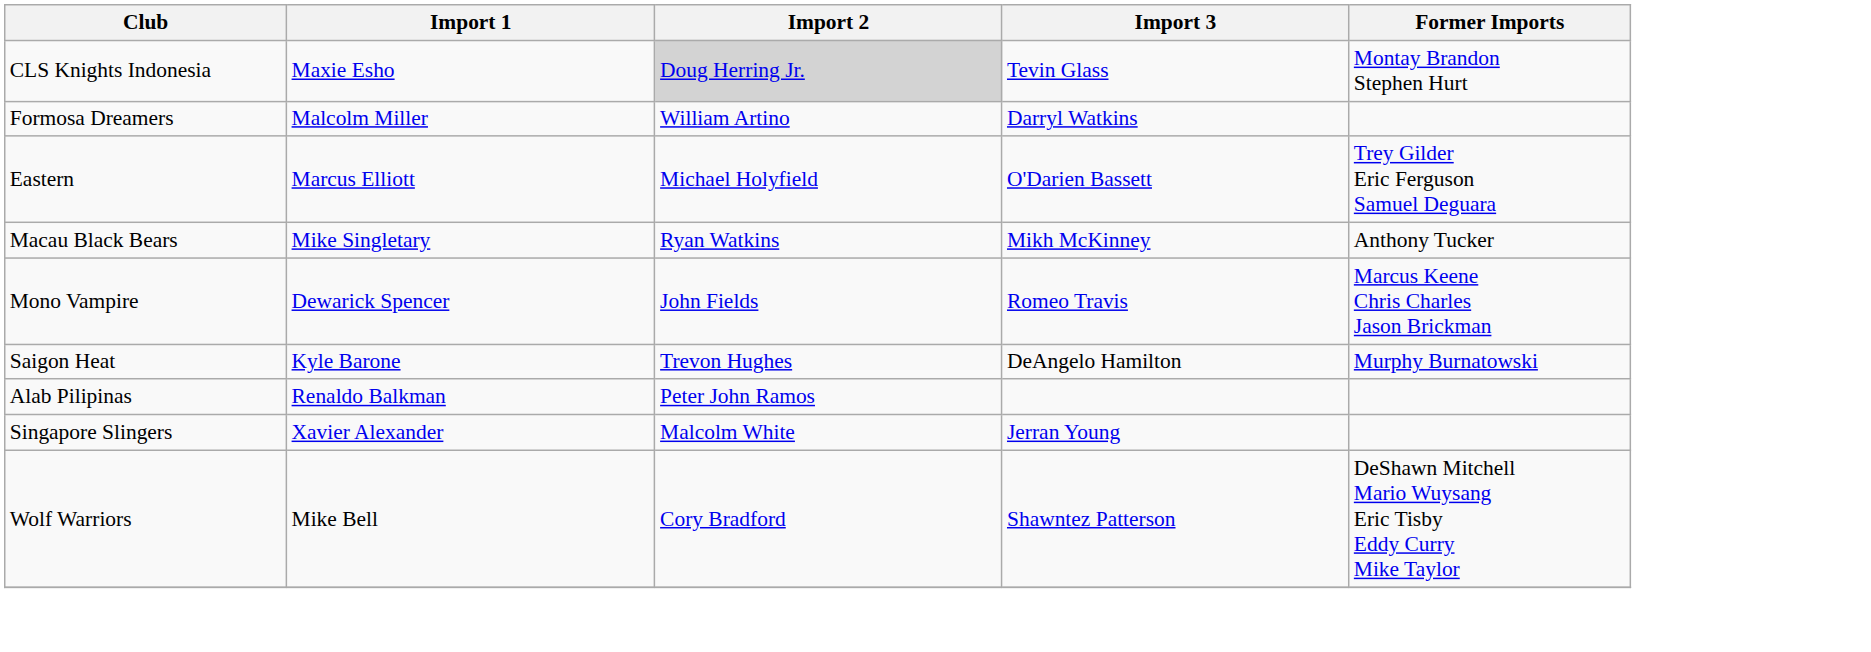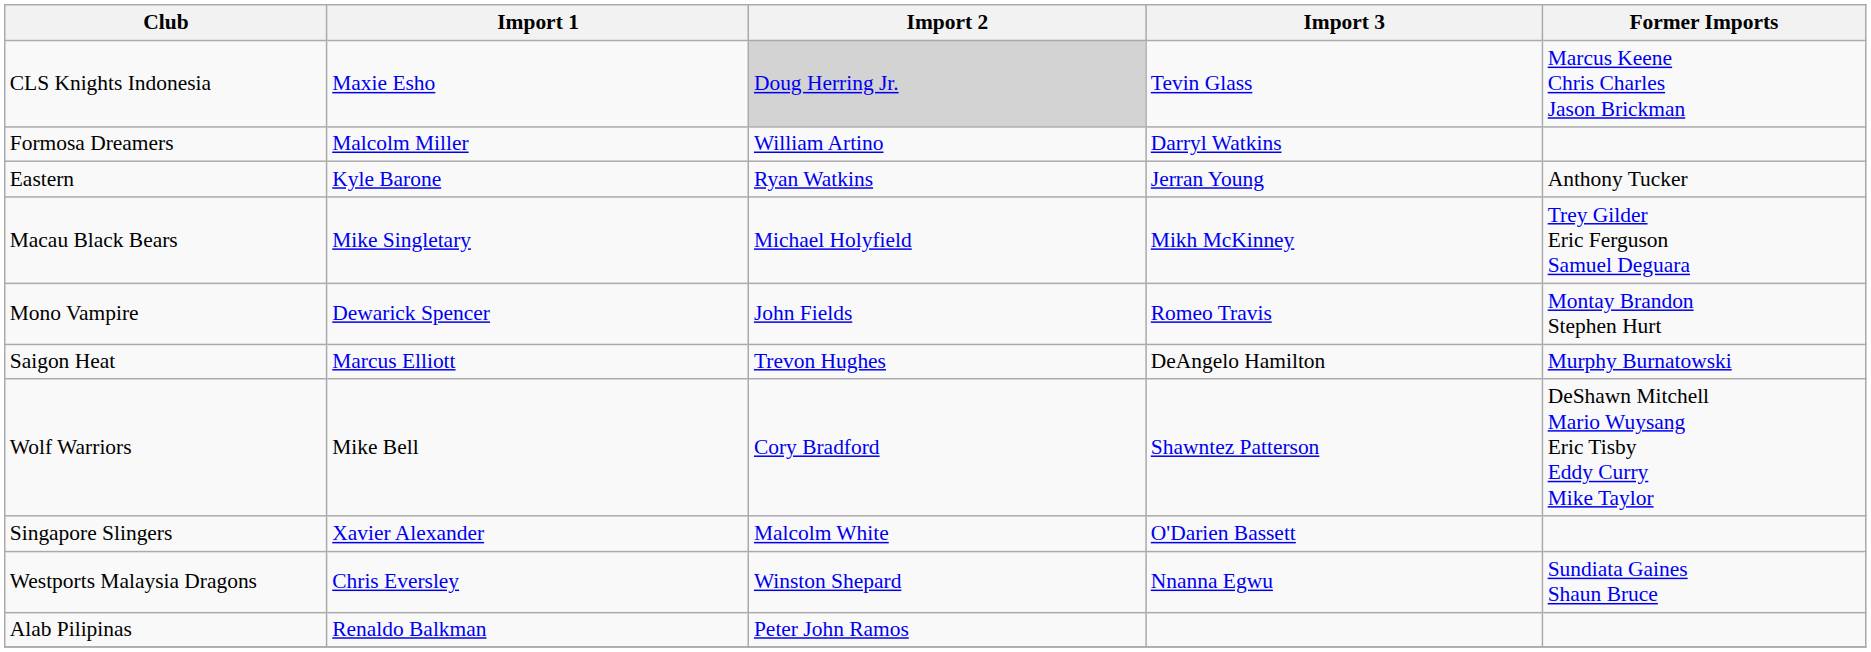CLS Knights Indonesia | Former Imports: Montay Brandon Stephen Hurt -> Marcus Keene Chris Charles Jason Brickman
Eastern | Import 1: Marcus Elliott -> Kyle Barone
Eastern | Import 2: Michael Holyfield -> Ryan Watkins
Eastern | Import 3: O'Darien Bassett -> Jerran Young
Eastern | Former Imports: Trey Gilder Eric Ferguson Samuel Deguara -> Anthony Tucker
Macau Black Bears | Import 2: Ryan Watkins -> Michael Holyfield
Macau Black Bears | Former Imports: Anthony Tucker -> Trey Gilder Eric Ferguson Samuel Deguara
Mono Vampire | Former Imports: Marcus Keene Chris Charles Jason Brickman -> Montay Brandon Stephen Hurt
Saigon Heat | Import 1: Kyle Barone -> Marcus Elliott
rows swapped: Alab Pilipinas <-> Wolf Warriors
Singapore Slingers | Import 3: Jerran Young -> O'Darien Bassett
+ row: Westports Malaysia Dragons | Chris Eversley | Winston Shepard | Nnanna Egwu | Sundiata Gaines Shaun Bruce
